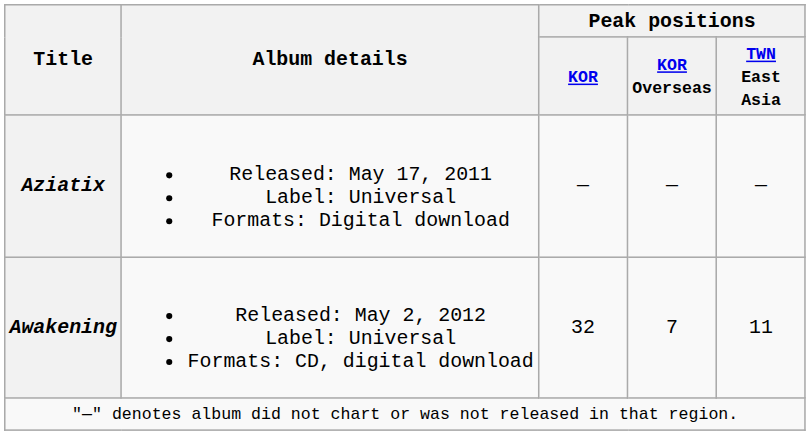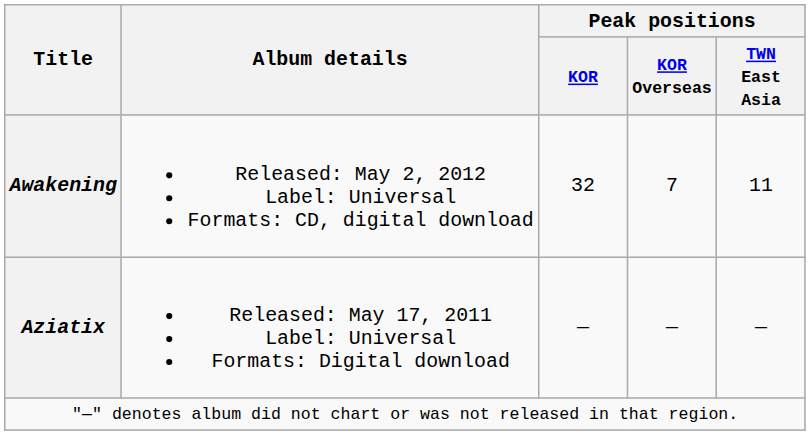rows swapped: Aziatix <-> Awakening
